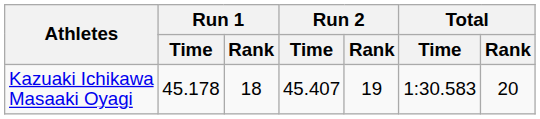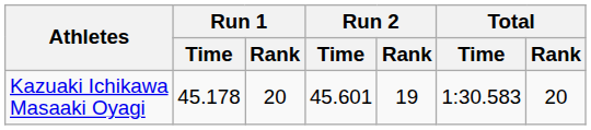Kazuaki Ichikawa Masaaki Oyagi | Run 1 / Rank: 18 -> 20
Kazuaki Ichikawa Masaaki Oyagi | Run 2 / Time: 45.407 -> 45.601
